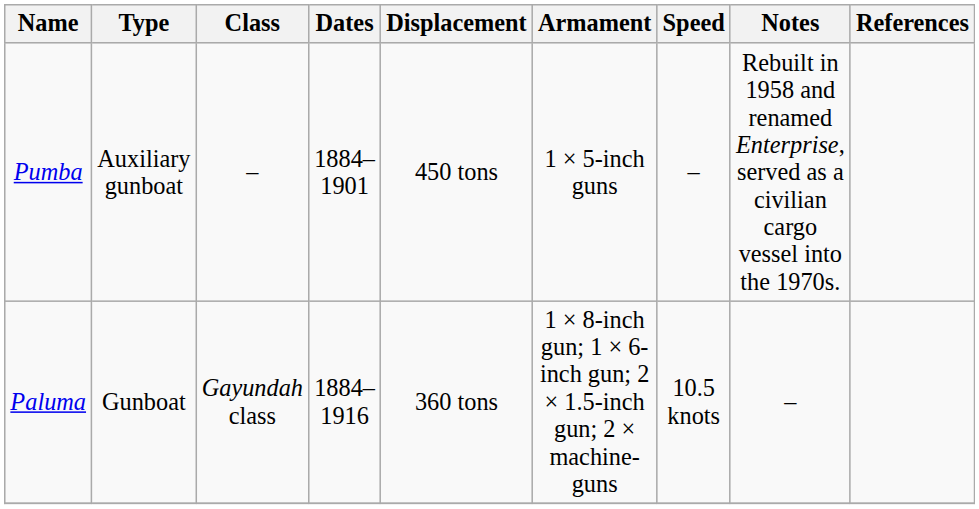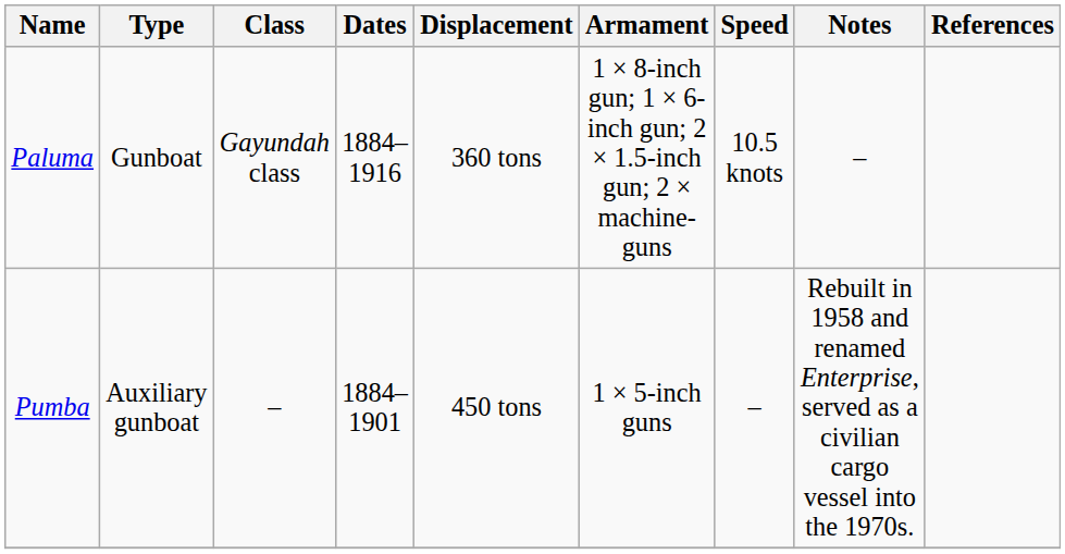rows swapped: Paluma <-> Pumba
